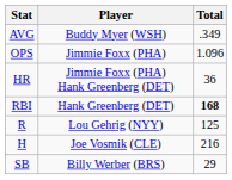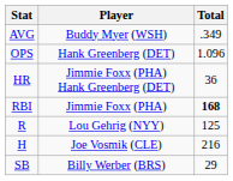OPS | Player: Jimmie Foxx (PHA) -> Hank Greenberg (DET)
RBI | Player: Hank Greenberg (DET) -> Jimmie Foxx (PHA)
